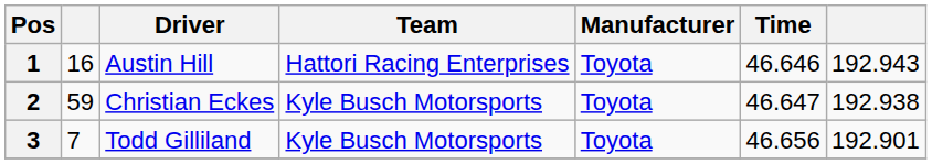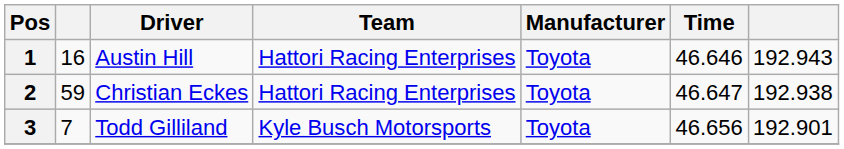2 | Team: Kyle Busch Motorsports -> Hattori Racing Enterprises
